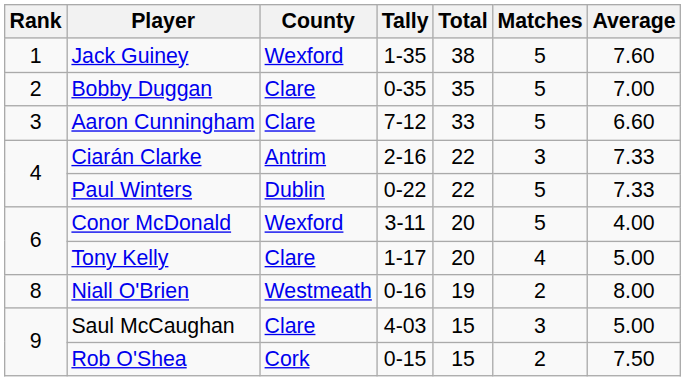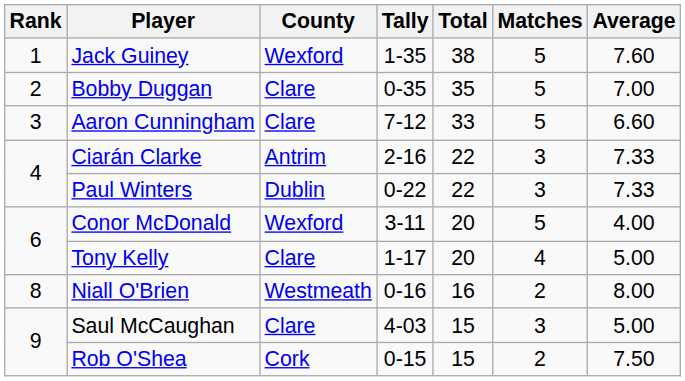Paul Winters | Matches: 5 -> 3
Niall O'Brien | Total: 19 -> 16
